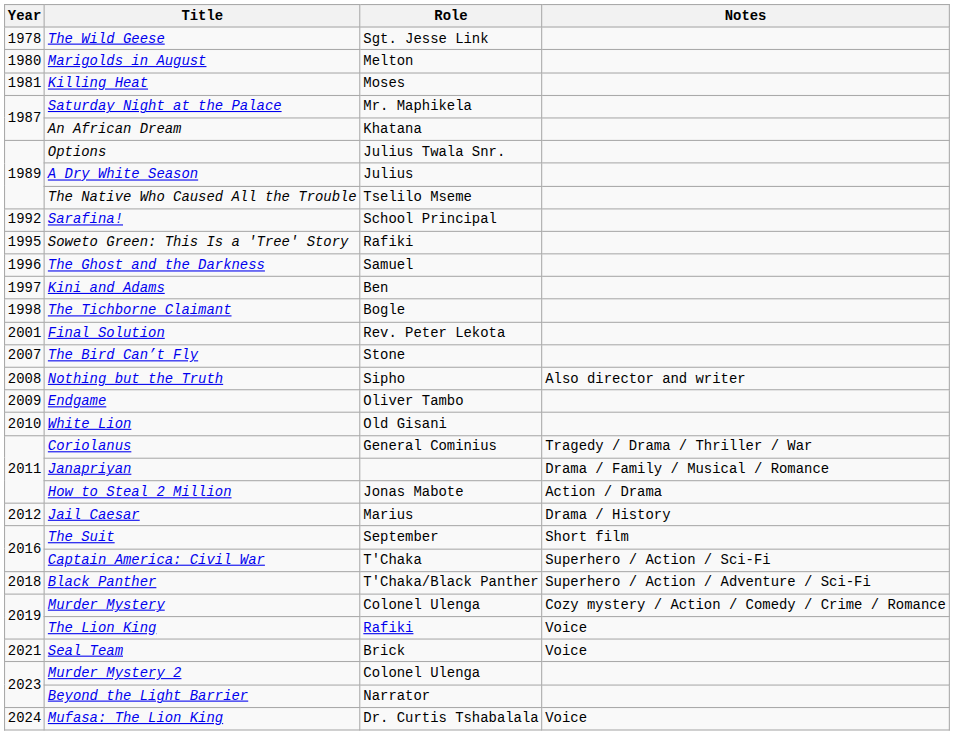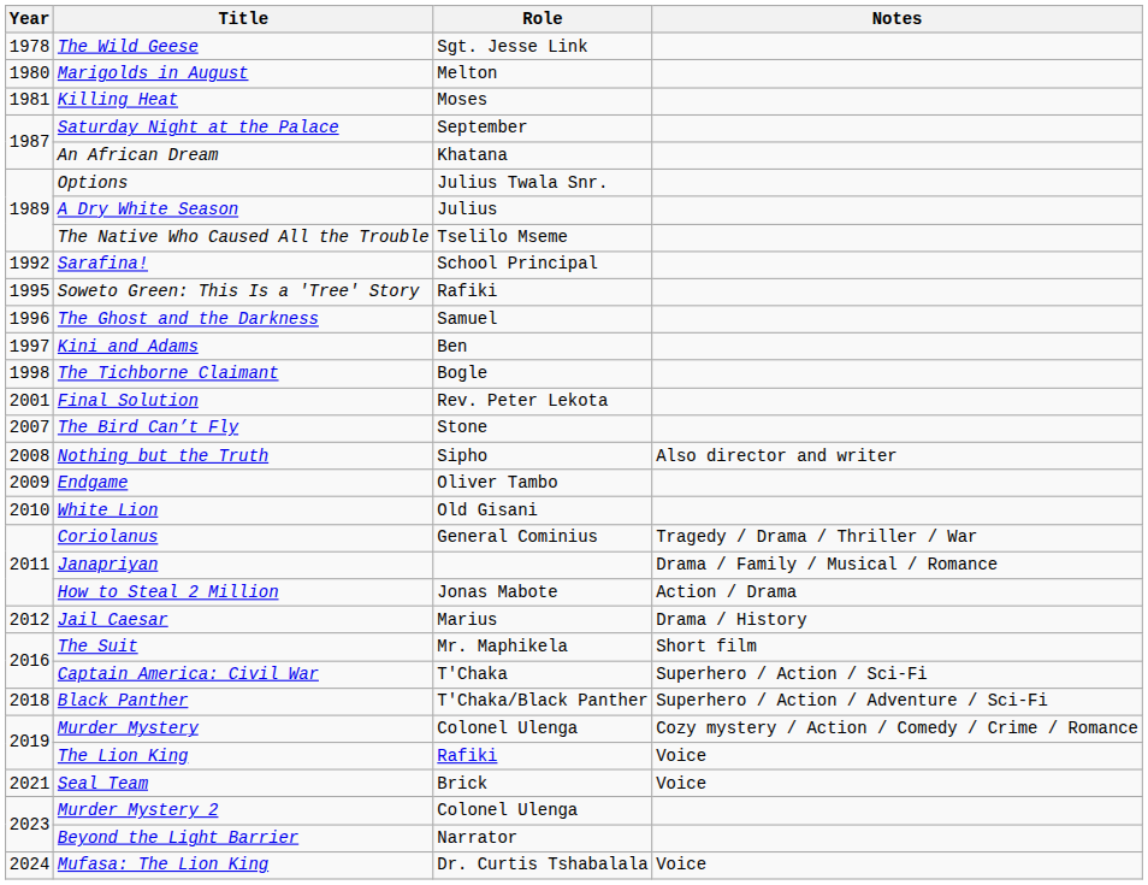Saturday Night at the Palace | Role: Mr. Maphikela -> September
The Suit | Role: September -> Mr. Maphikela
